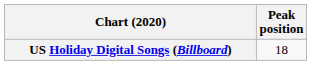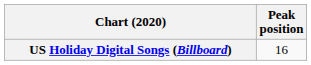US Holiday Digital Songs (Billboard) | Peak position: 18 -> 16
